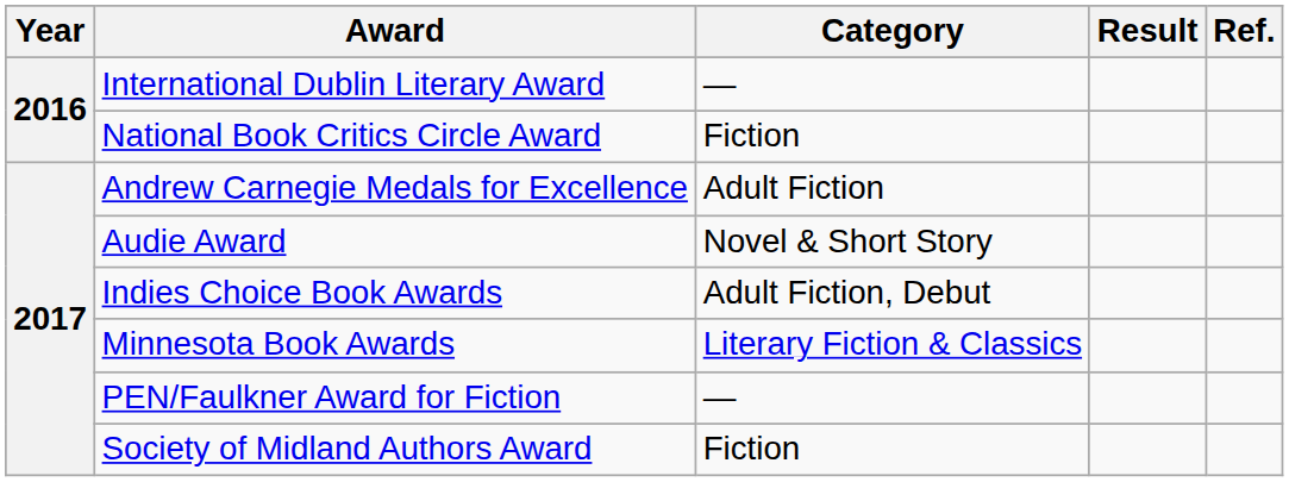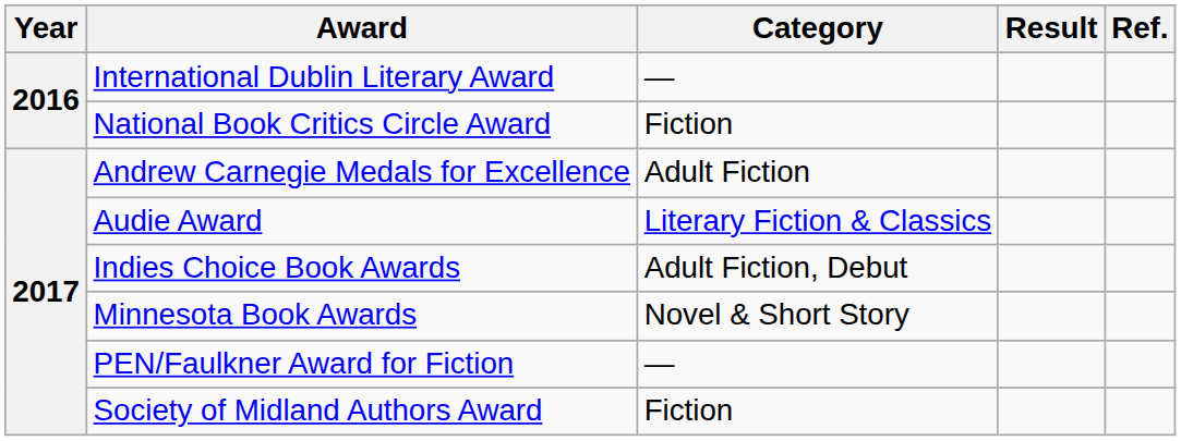Audie Award | Category: Novel & Short Story -> Literary Fiction & Classics
Minnesota Book Awards | Category: Literary Fiction & Classics -> Novel & Short Story
